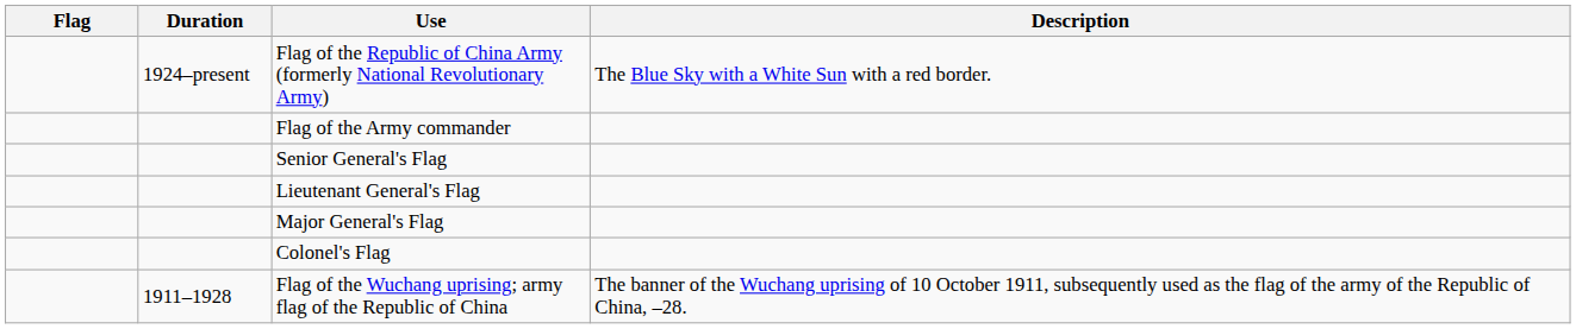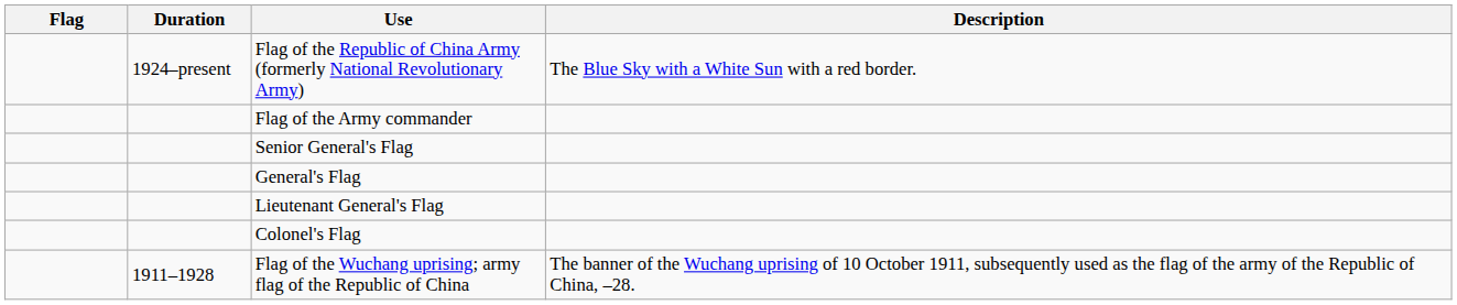+ row: General's Flag
- row: Major General's Flag
